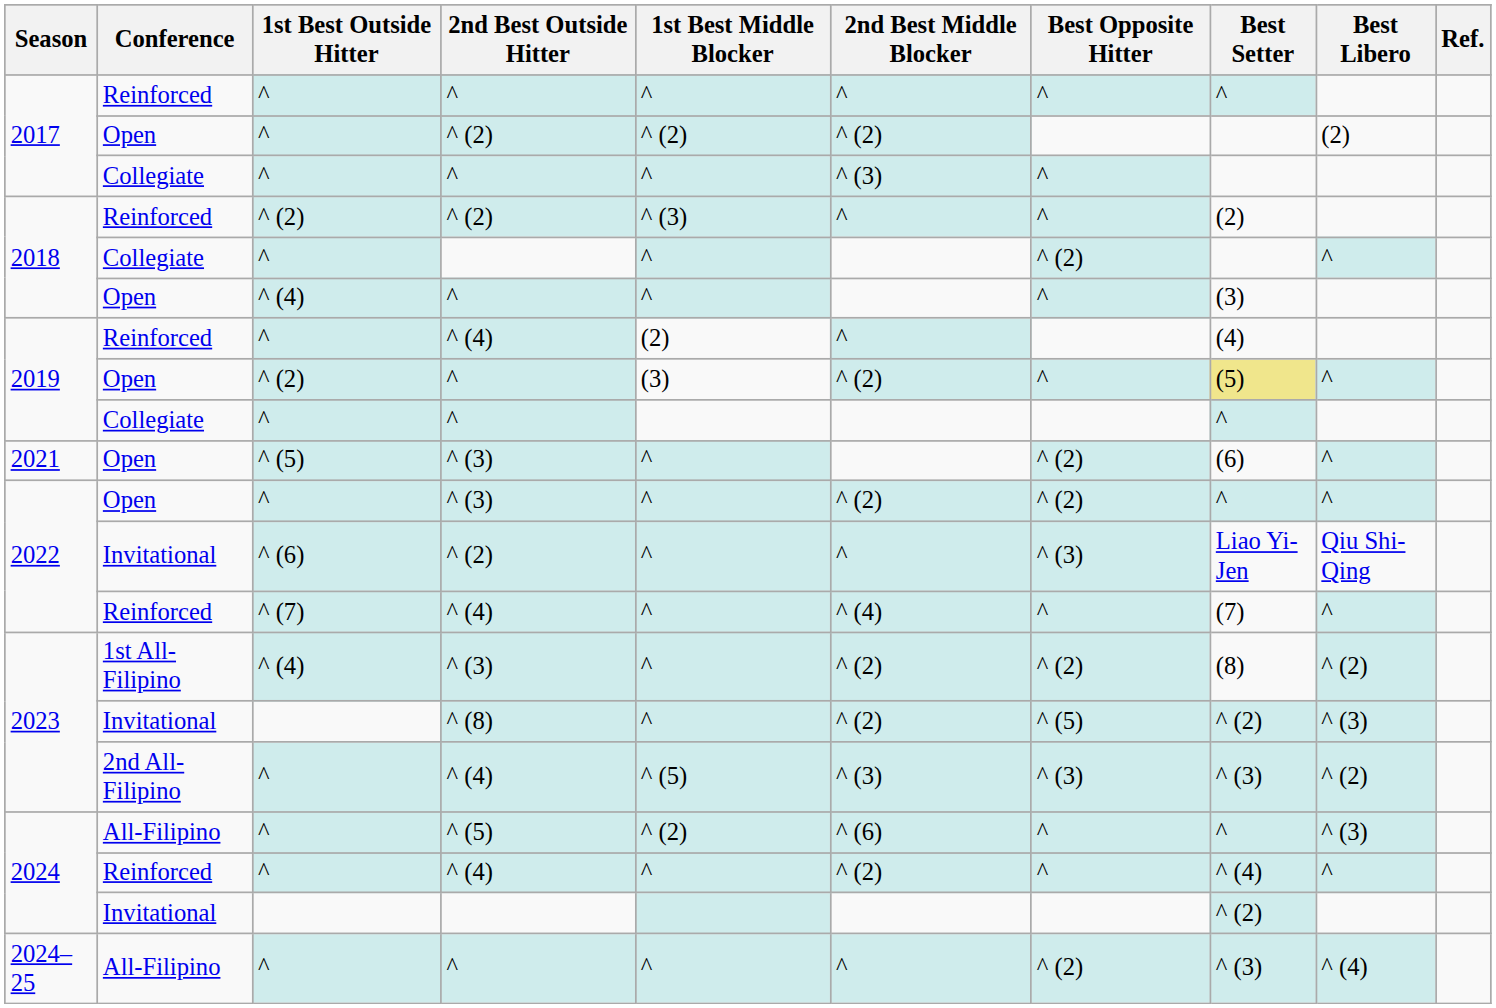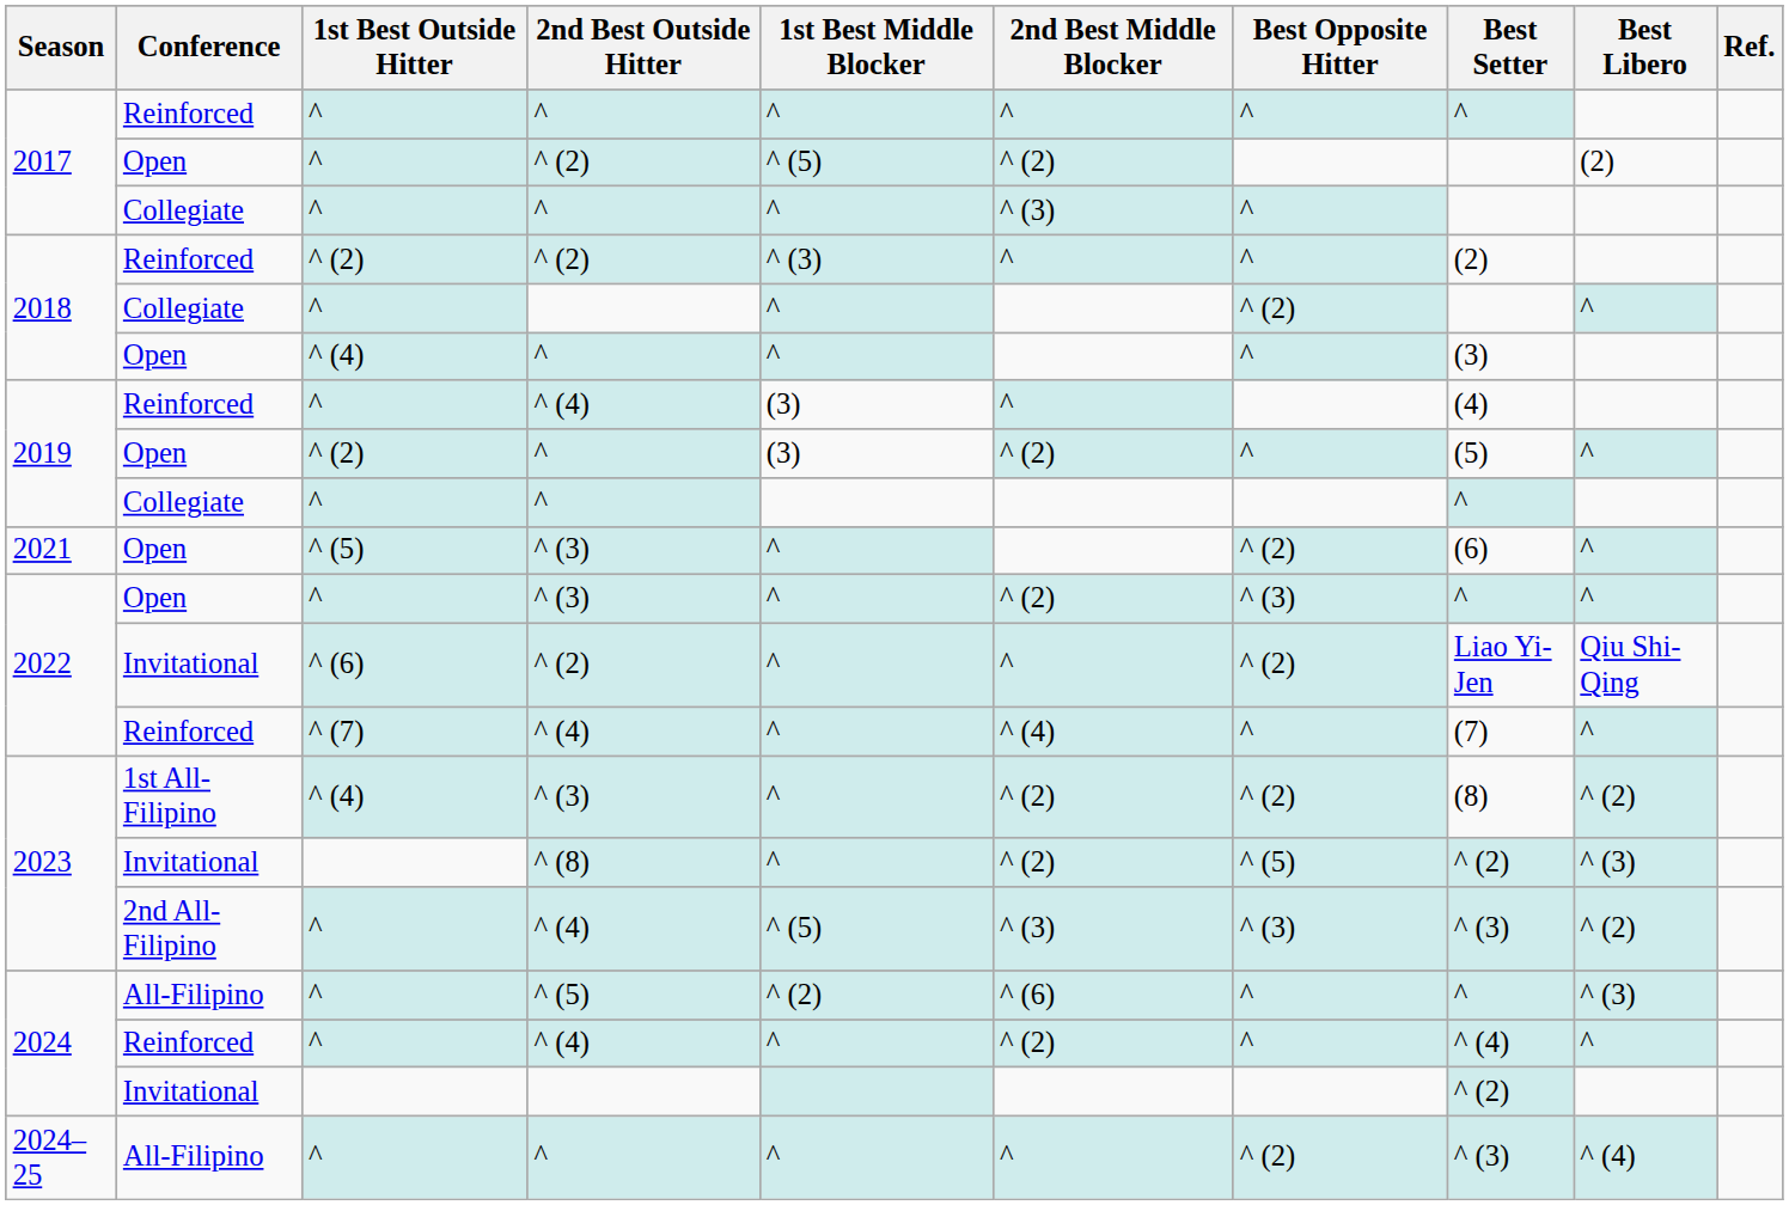2017 / Open | 1st Best Middle Blocker: ^ (2) -> ^ (5)
2019 / Reinforced | 1st Best Middle Blocker: (2) -> (3)
2019 / Open | Best Setter: khaki background -> no background
2022 / Open | Best Opposite Hitter: ^ (2) -> ^ (3)
2022 / Invitational | Best Opposite Hitter: ^ (3) -> ^ (2)
